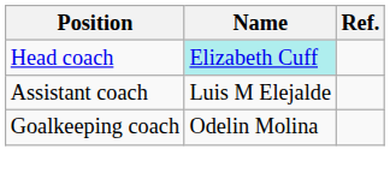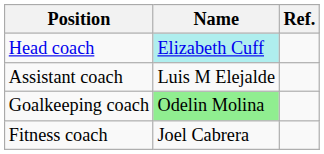Goalkeeping coach | Name: no background -> lightgreen background
+ row: Fitness coach | Joel Cabrera
